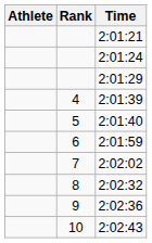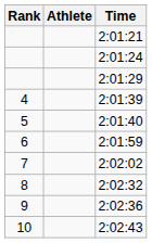columns swapped: Rank <-> Athlete
